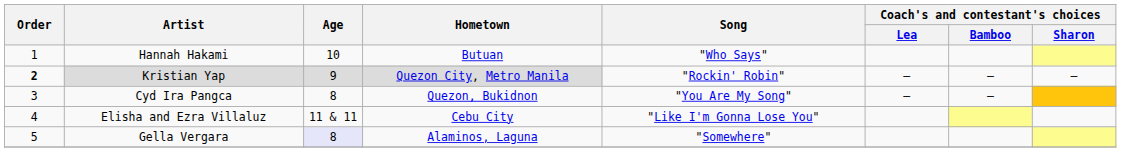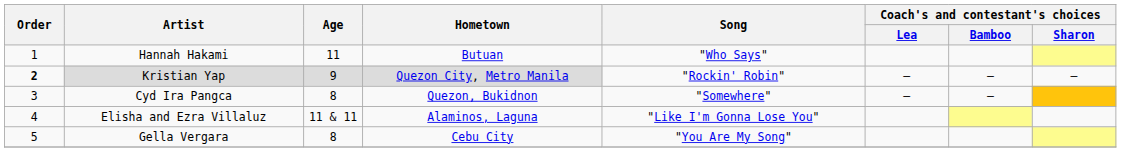Hannah Hakami | Age: 10 -> 11
Cyd Ira Pangca | Song: "You Are My Song" -> "Somewhere"
Elisha and Ezra Villaluz | Hometown: Cebu City -> Alaminos, Laguna
Gella Vergara | Age: lavender background -> no background
Gella Vergara | Hometown: Alaminos, Laguna -> Cebu City
Gella Vergara | Song: "Somewhere" -> "You Are My Song"
